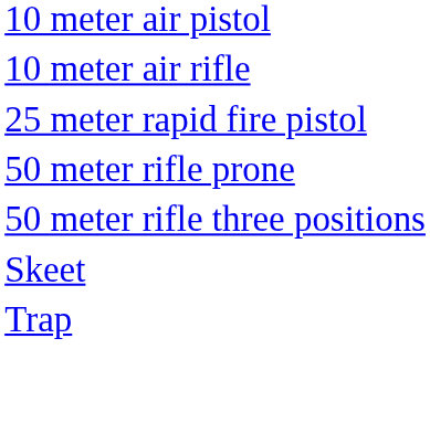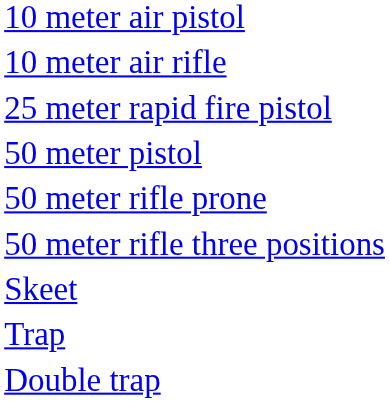+ row: 50 meter pistol
+ row: Double trap
